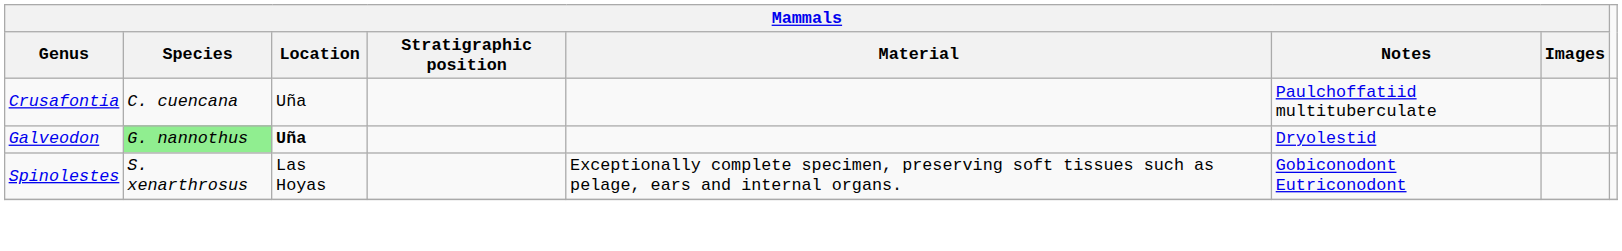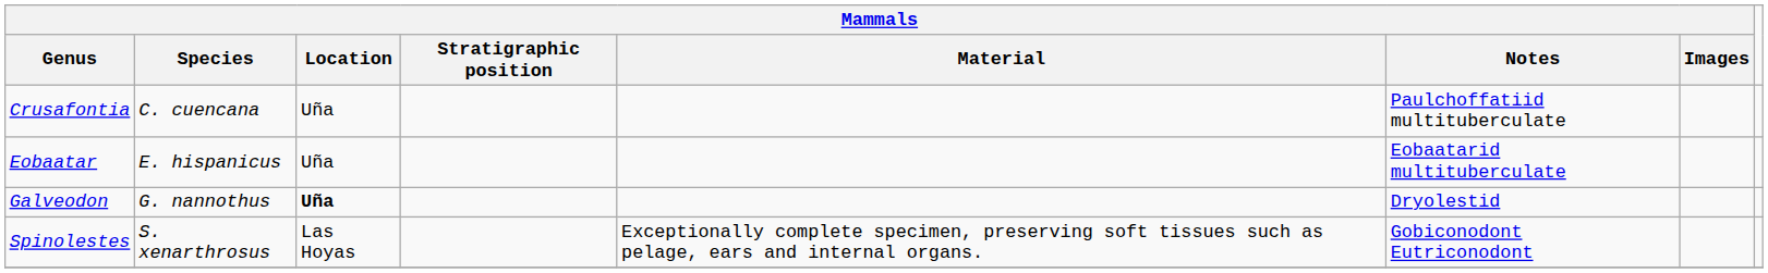+ row: Eobaatar | E. hispanicus | Uña | Eobaatarid multituberculate
Galveodon | Mammals / Species: lightgreen background -> no background
